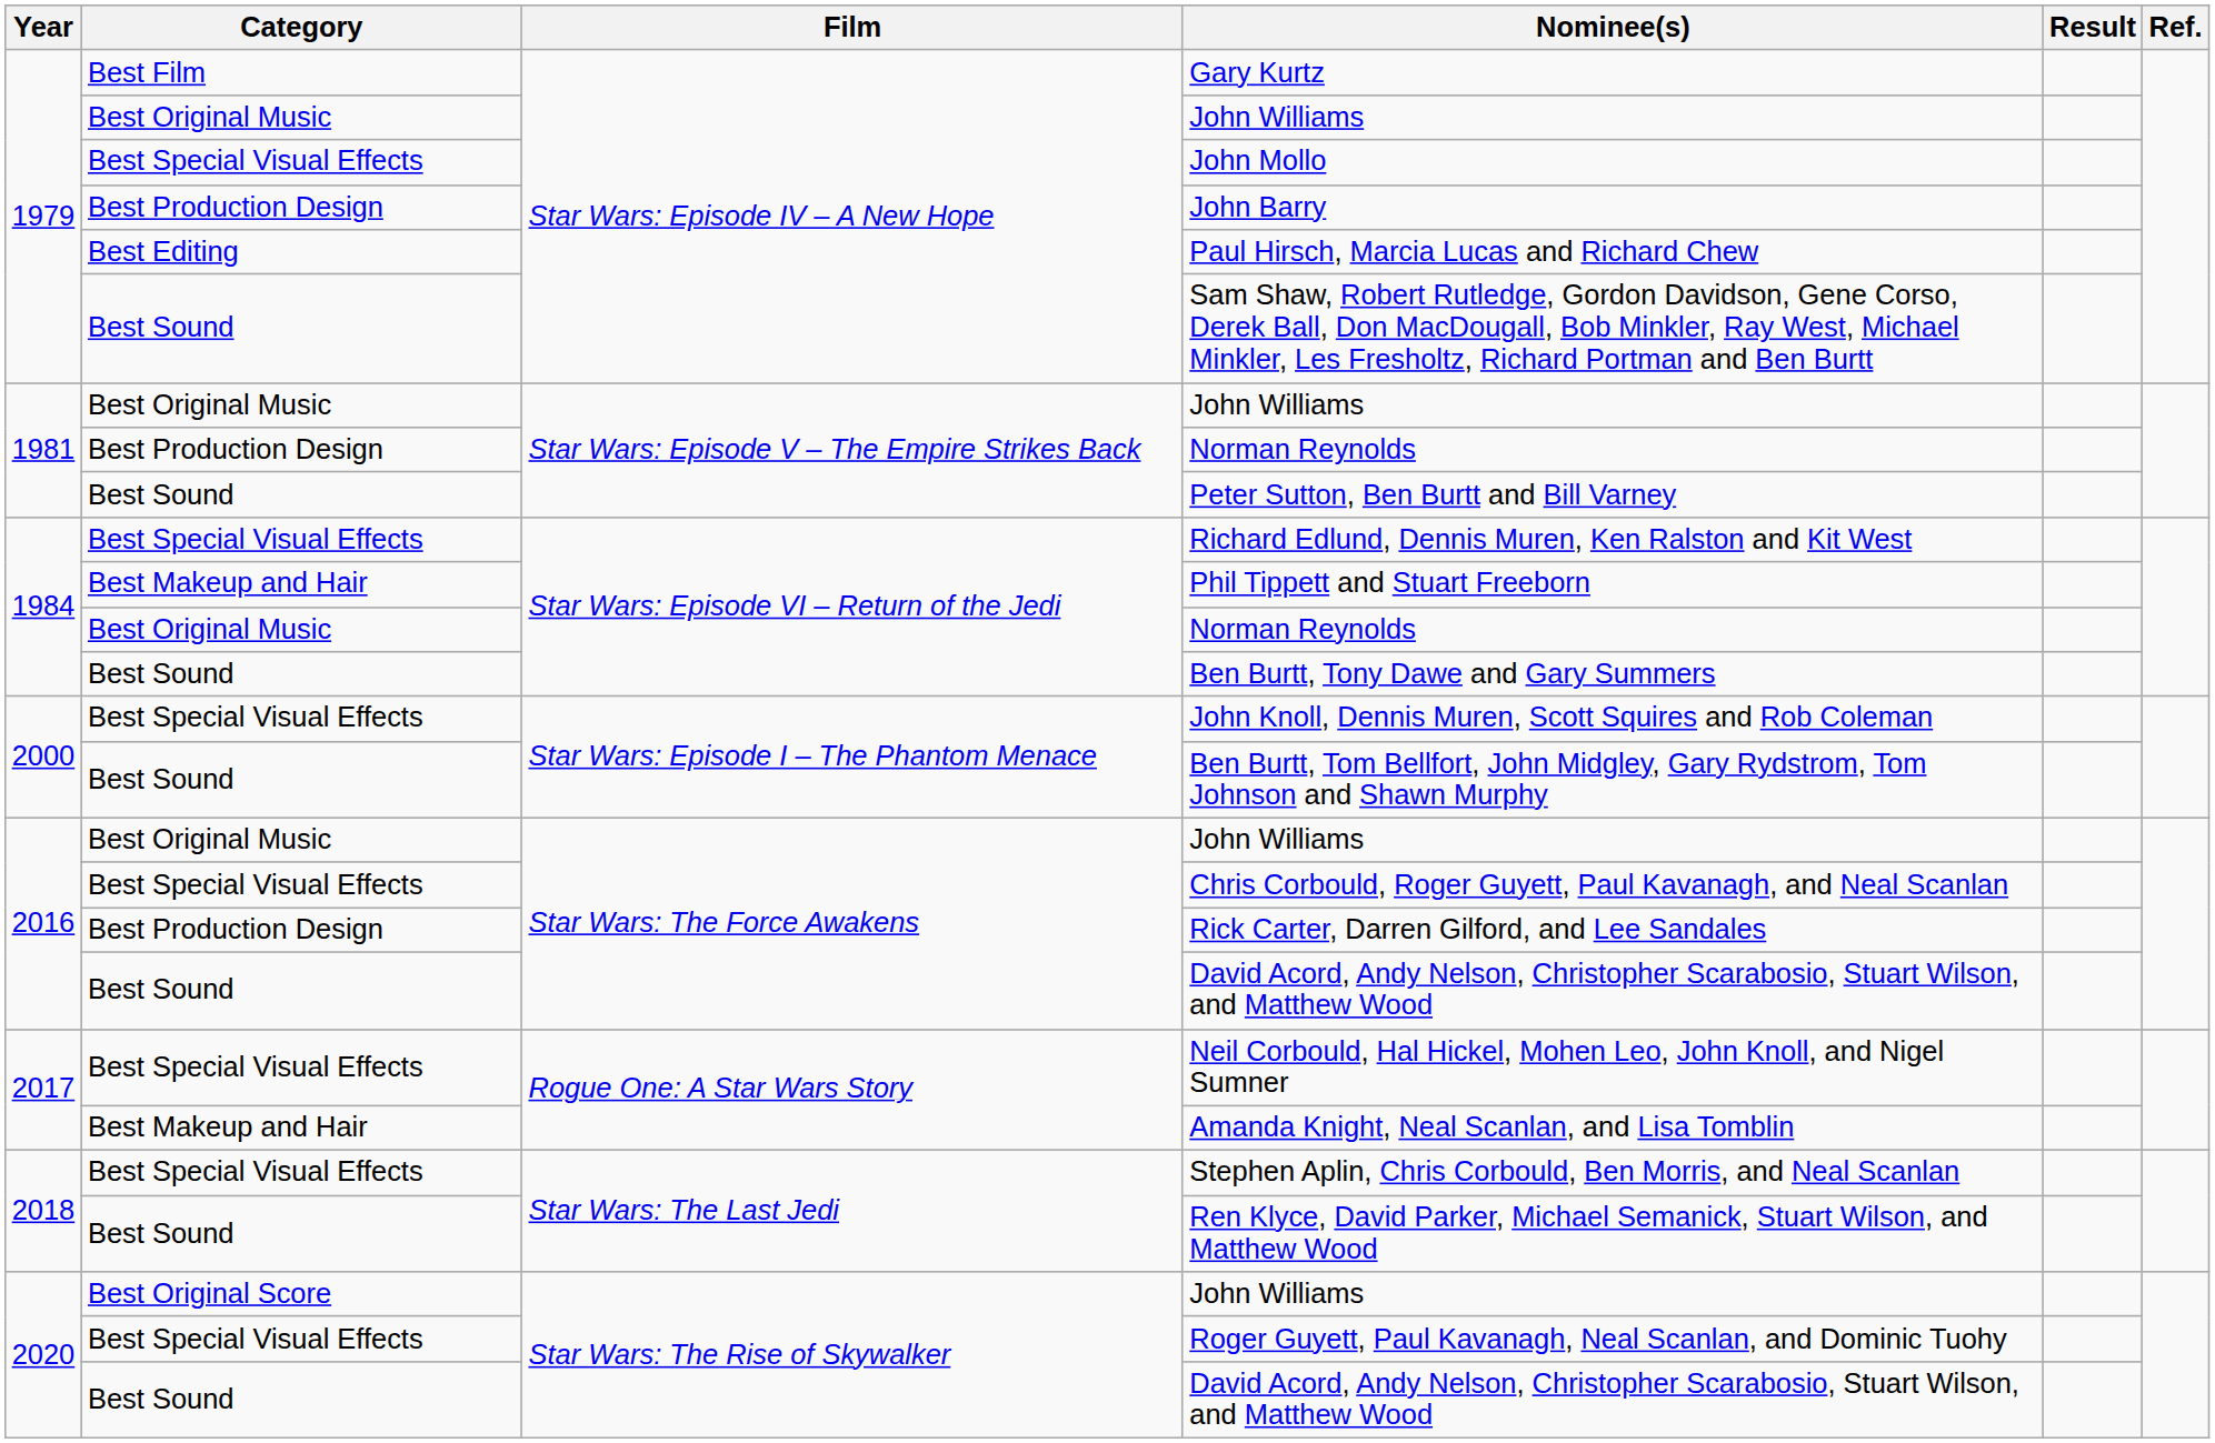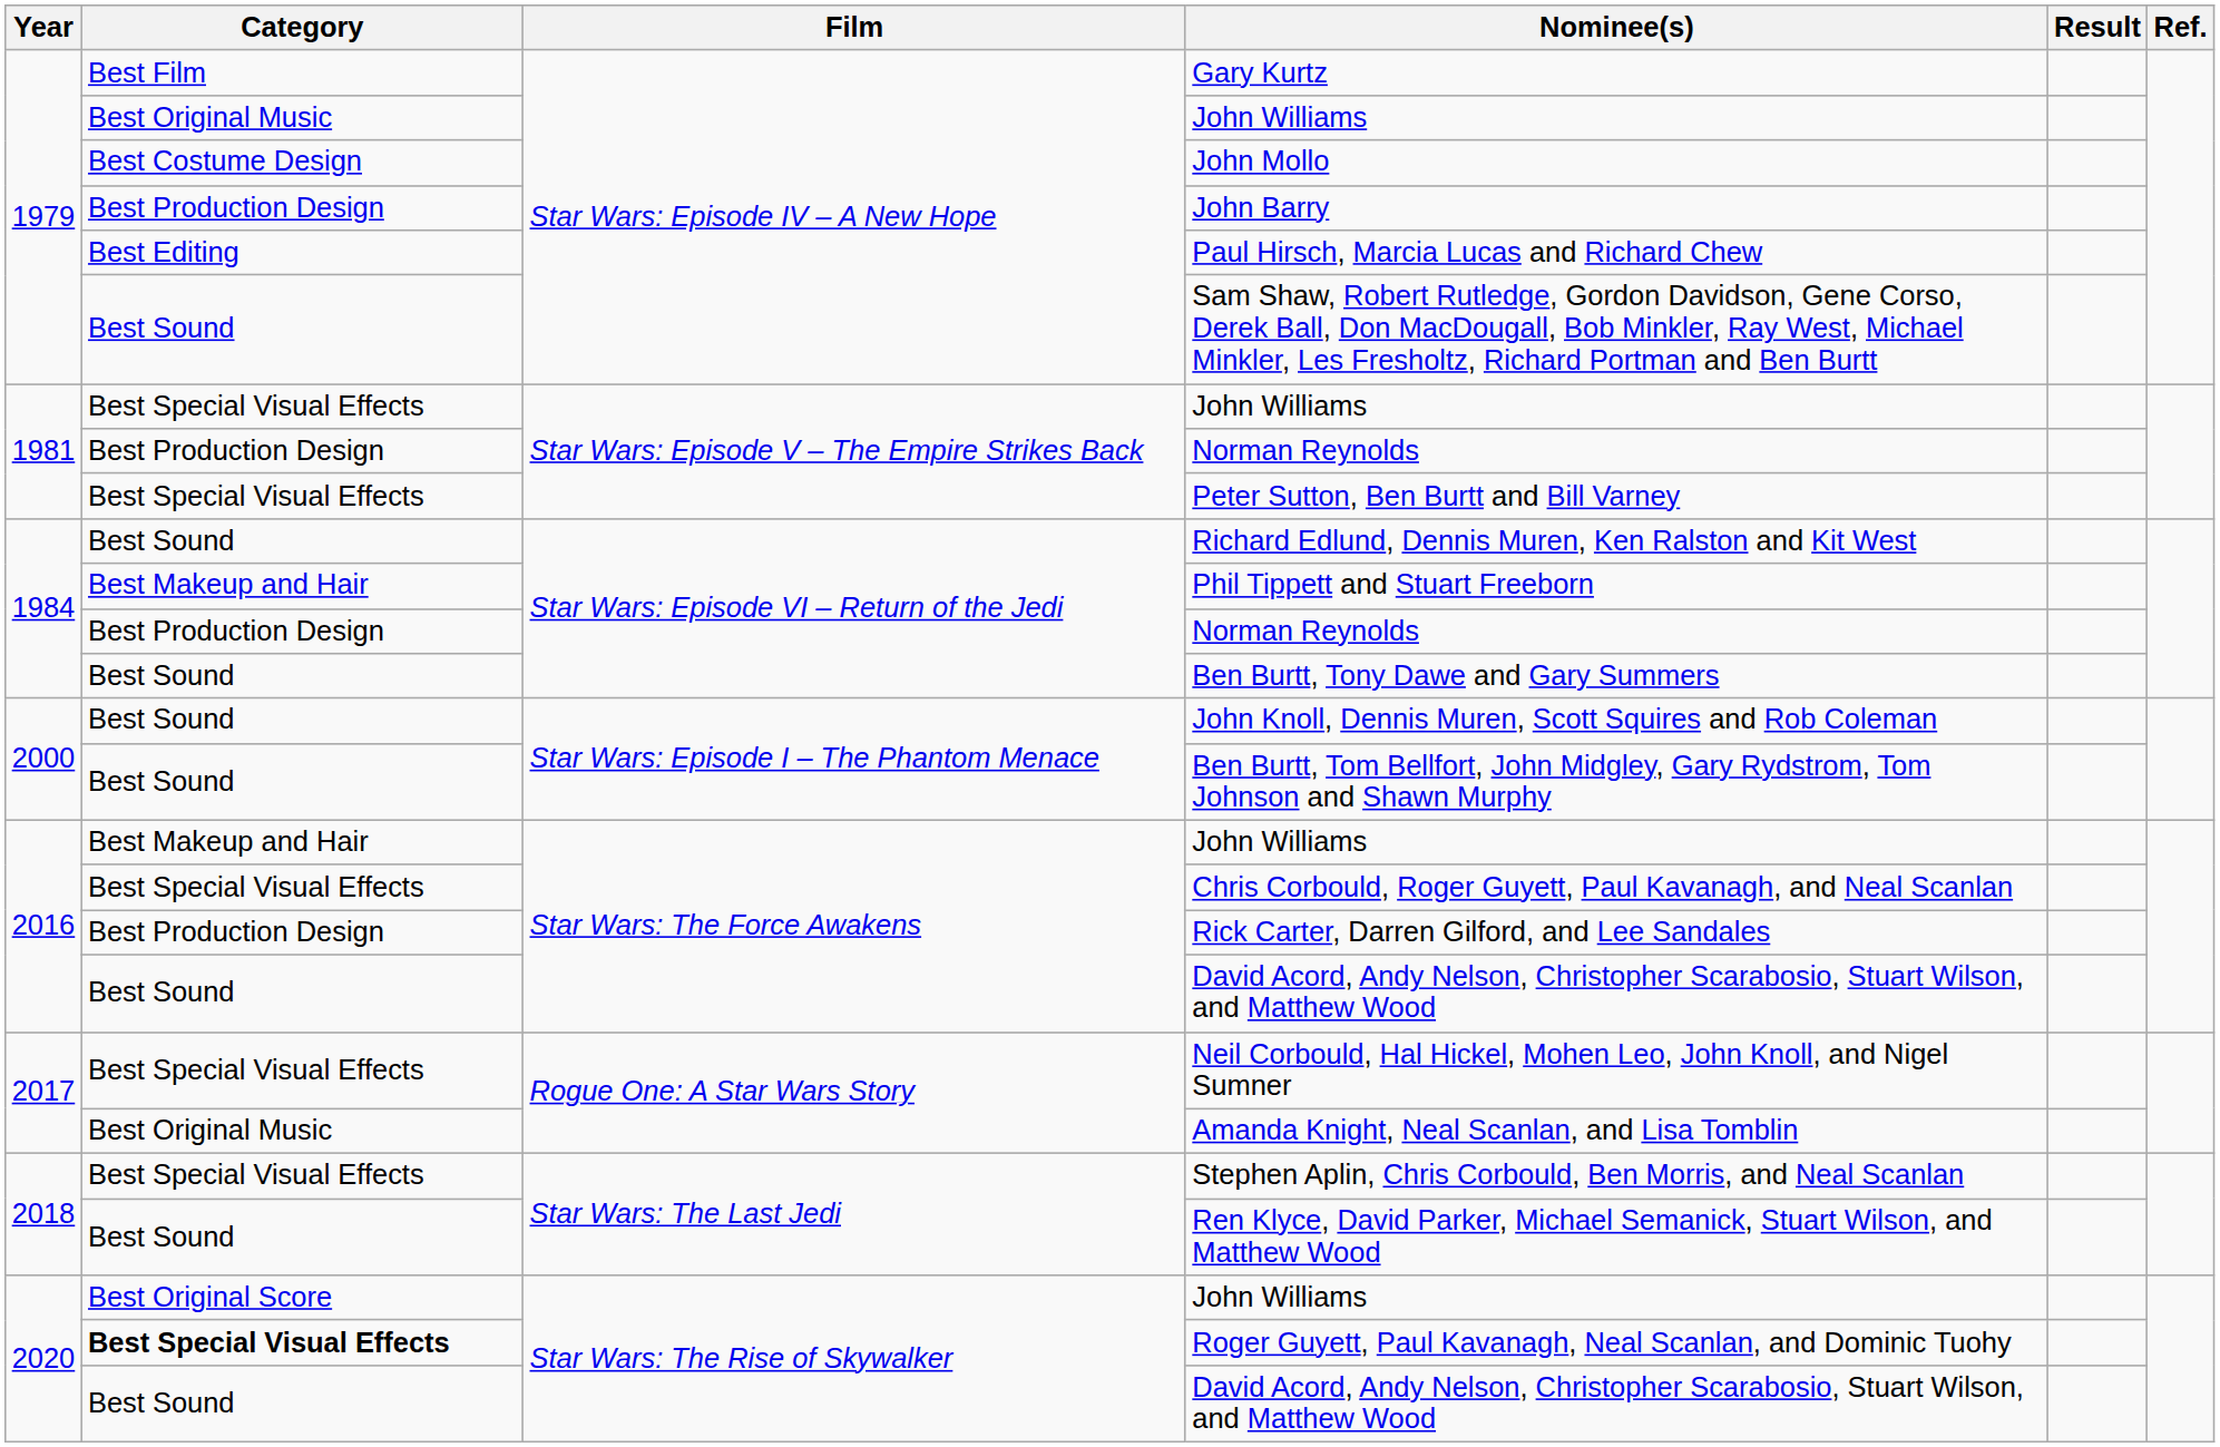John Mollo | Category: Best Special Visual Effects -> Best Costume Design
1981 / John Williams | Category: Best Original Music -> Best Special Visual Effects
Peter Sutton, Ben Burtt and Bill Varney | Category: Best Sound -> Best Special Visual Effects
Richard Edlund, Dennis Muren, Ken Ralston and Kit West | Category: Best Special Visual Effects -> Best Sound
1984 / Norman Reynolds | Category: Best Original Music -> Best Production Design
John Knoll, Dennis Muren, Scott Squires and Rob Coleman | Category: Best Special Visual Effects -> Best Sound
2016 / John Williams | Category: Best Original Music -> Best Makeup and Hair
Amanda Knight, Neal Scanlan, and Lisa Tomblin | Category: Best Makeup and Hair -> Best Original Music
Roger Guyett, Paul Kavanagh, Neal Scanlan, and Dominic Tuohy | Category: normal -> bold
